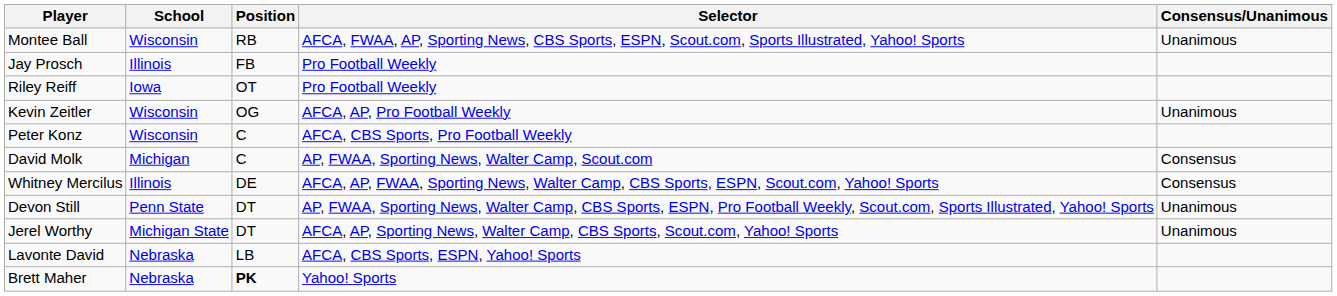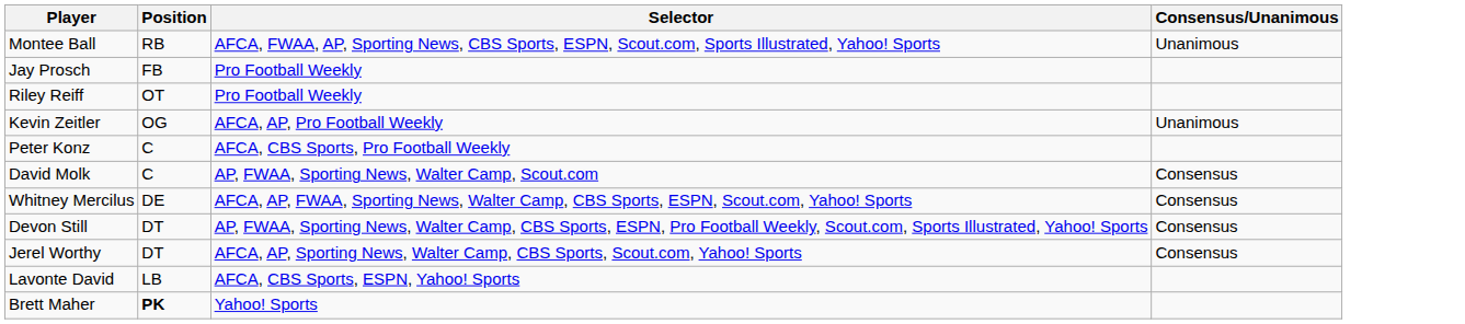- column: School | Wisconsin | Illinois | Iowa | Wisconsin | Wisconsin | Michigan | Illinois | Penn State | Michigan State | Nebraska | Nebraska
Devon Still | Consensus/Unanimous: Unanimous -> Consensus
Jerel Worthy | Consensus/Unanimous: Unanimous -> Consensus
